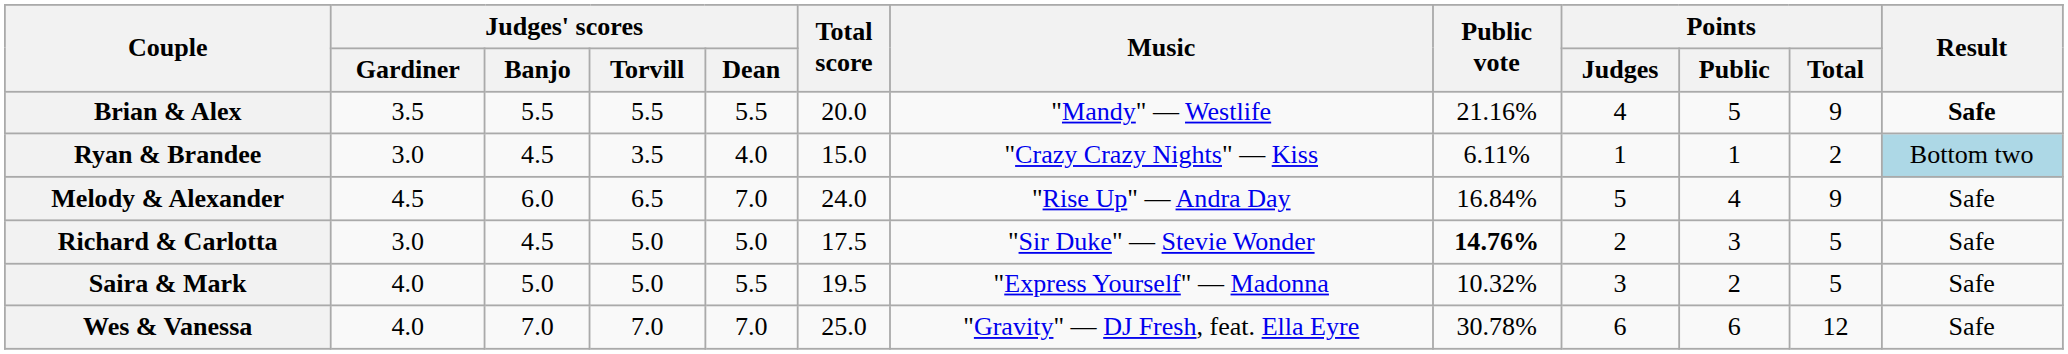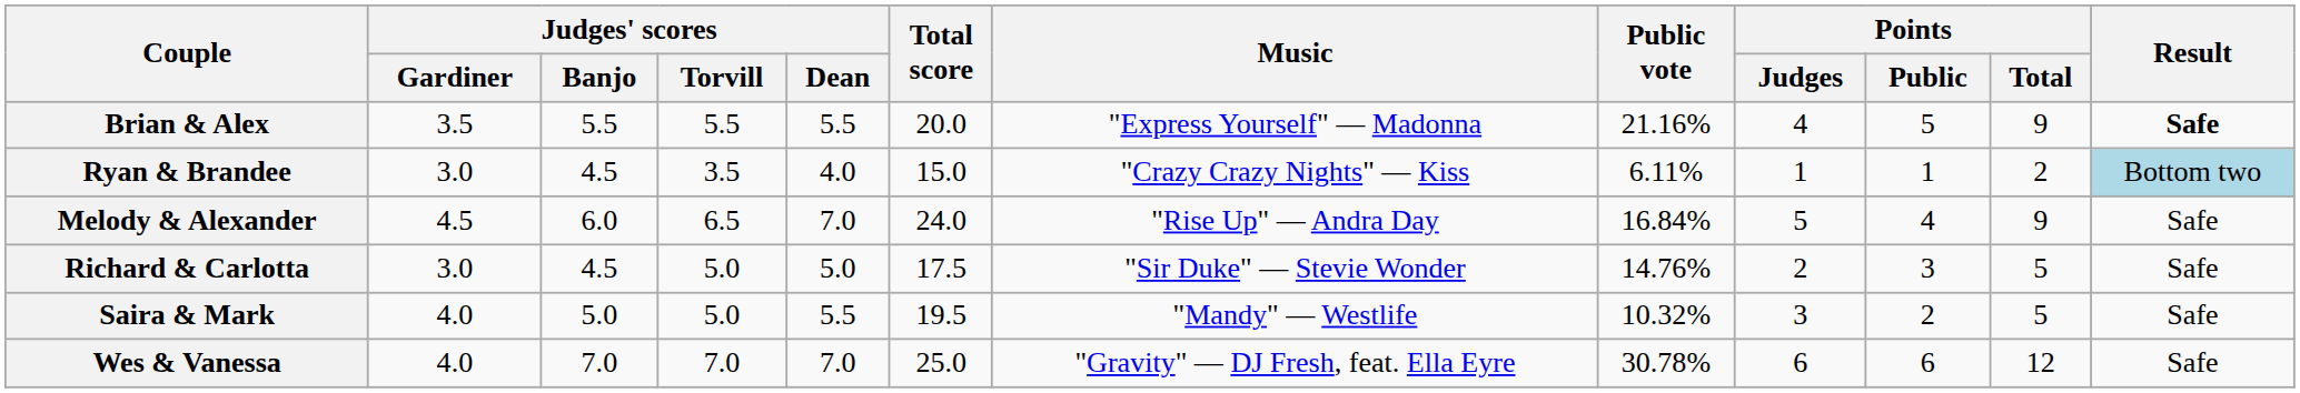Brian & Alex | Music: "Mandy" — Westlife -> "Express Yourself" — Madonna
Richard & Carlotta | Public vote: bold -> normal
Saira & Mark | Music: "Express Yourself" — Madonna -> "Mandy" — Westlife
